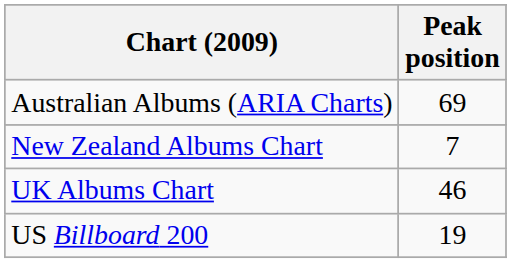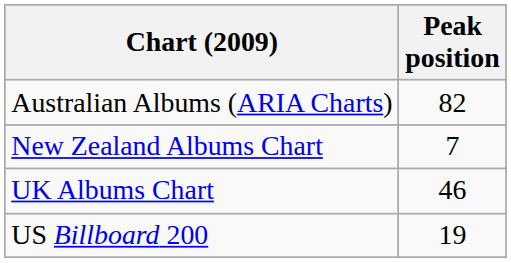Australian Albums (ARIA Charts) | Peak position: 69 -> 82
